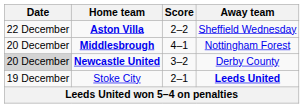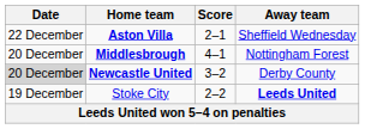Aston Villa | Score: 2–2 -> 2–1
Stoke City | Score: 2–1 -> 2–2
